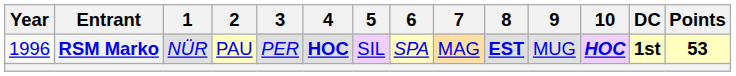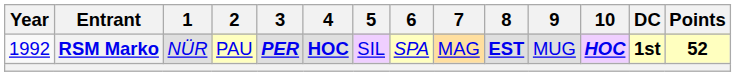RSM Marko | Year: 1996 -> 1992
RSM Marko | 3: normal -> bold
RSM Marko | Points: 53 -> 52
